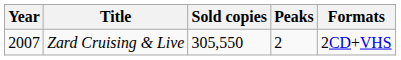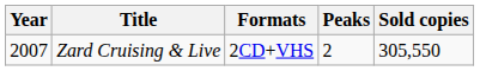columns swapped: Sold copies <-> Formats
